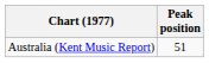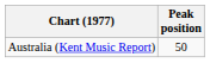Australia (Kent Music Report) | Peak position: 51 -> 50
